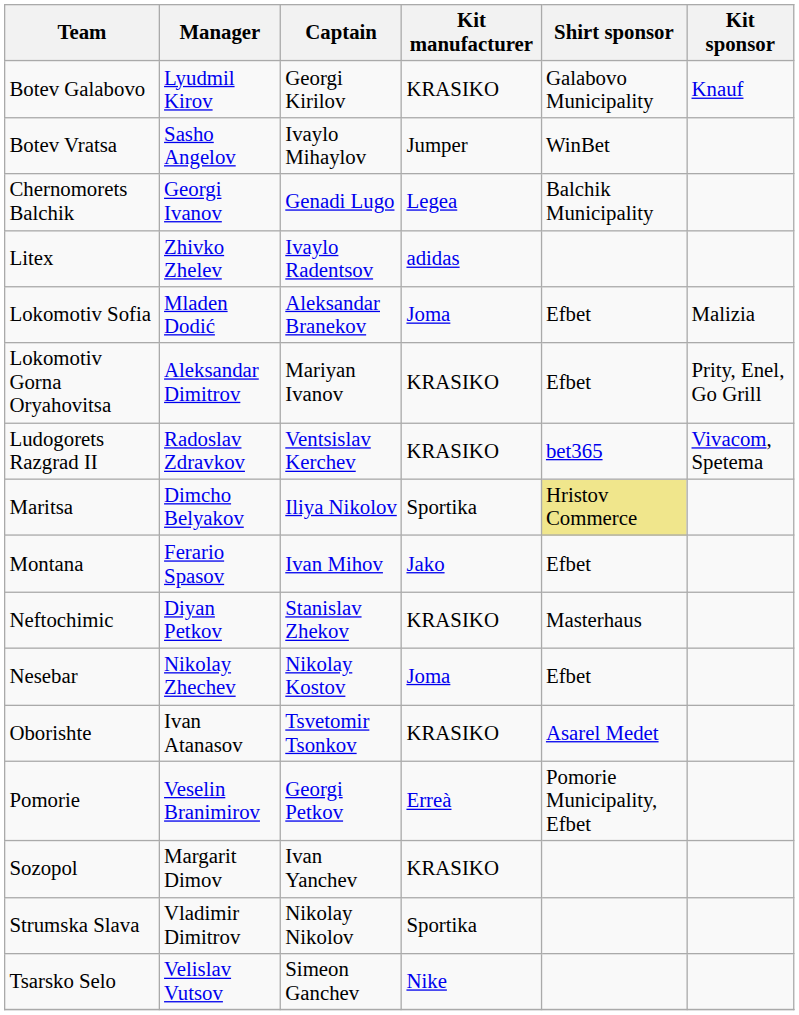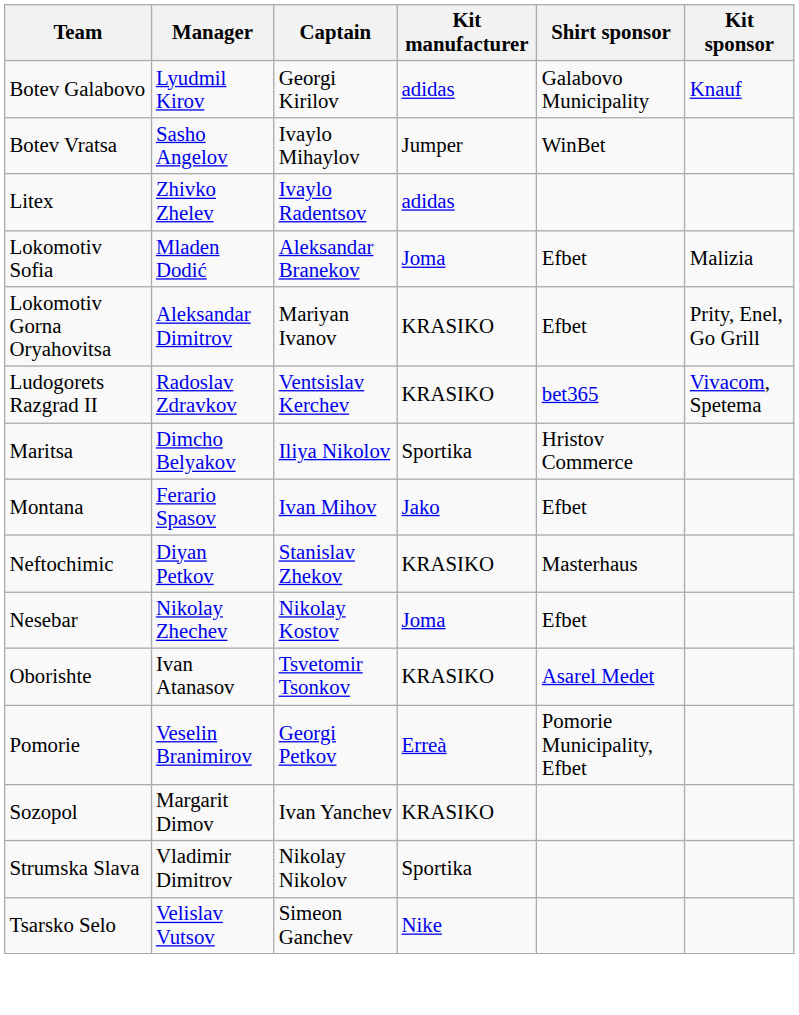Botev Galabovo | Kit manufacturer: KRASIKO -> adidas
- row: Chernomorets Balchik | Georgi Ivanov | Genadi Lugo | Legea | Balchik Municipality
Maritsa | Shirt sponsor: khaki background -> no background
